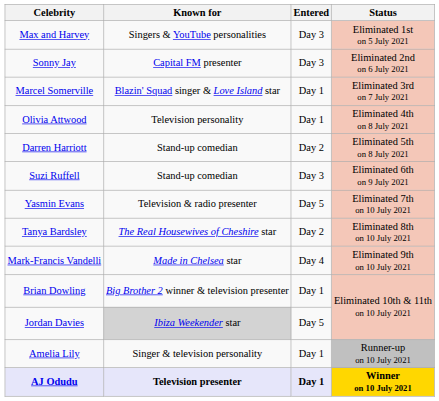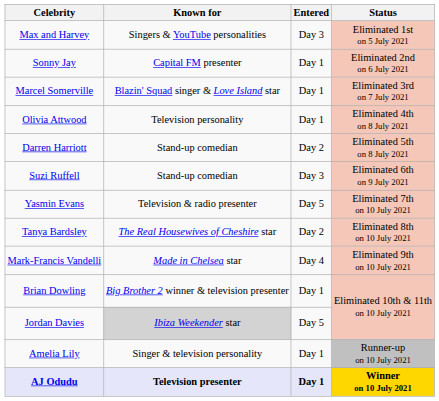Sonny Jay | Entered: Day 3 -> Day 1
